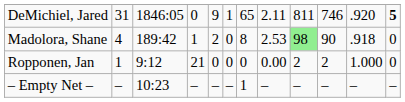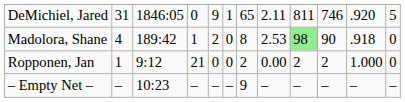DeMichiel, Jared | column 12: bold -> normal
Ropponen, Jan | column 7: 0 -> 2
– Empty Net – | column 7: 1 -> 9
